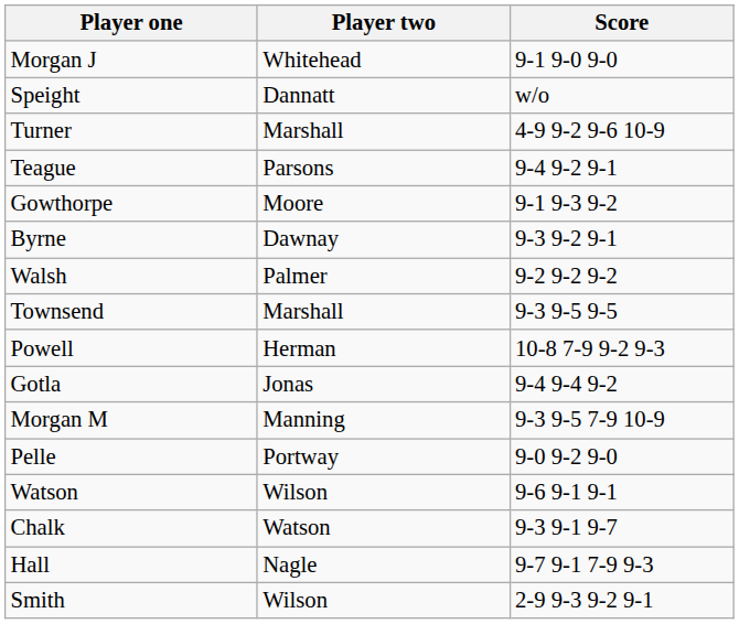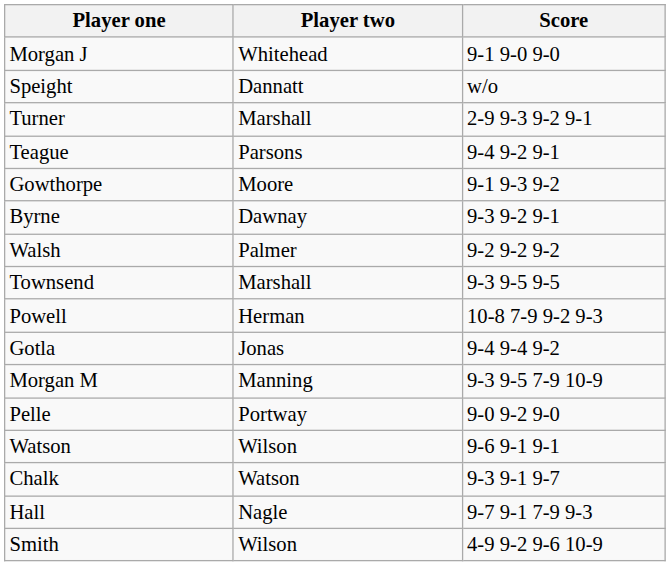Turner | Score: 4-9 9-2 9-6 10-9 -> 2-9 9-3 9-2 9-1
Smith | Score: 2-9 9-3 9-2 9-1 -> 4-9 9-2 9-6 10-9
